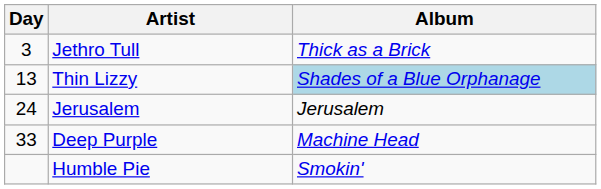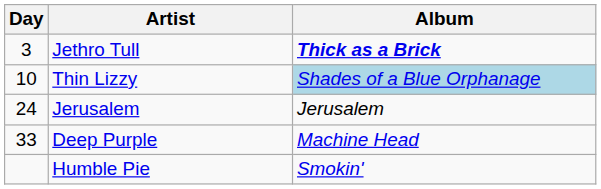Jethro Tull | Album: normal -> bold
Thin Lizzy | Day: 13 -> 10
